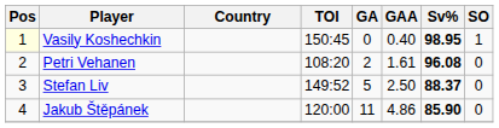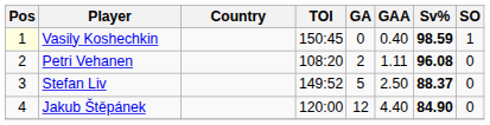Vasily Koshechkin | Sv%: 98.95 -> 98.59
Petri Vehanen | GAA: 1.61 -> 1.11
Jakub Štěpánek | GA: 11 -> 12
Jakub Štěpánek | GAA: 4.86 -> 4.40
Jakub Štěpánek | Sv%: 85.90 -> 84.90
